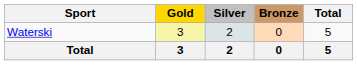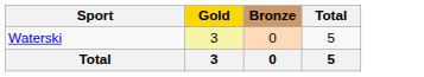- column: Silver | 2 | 2
